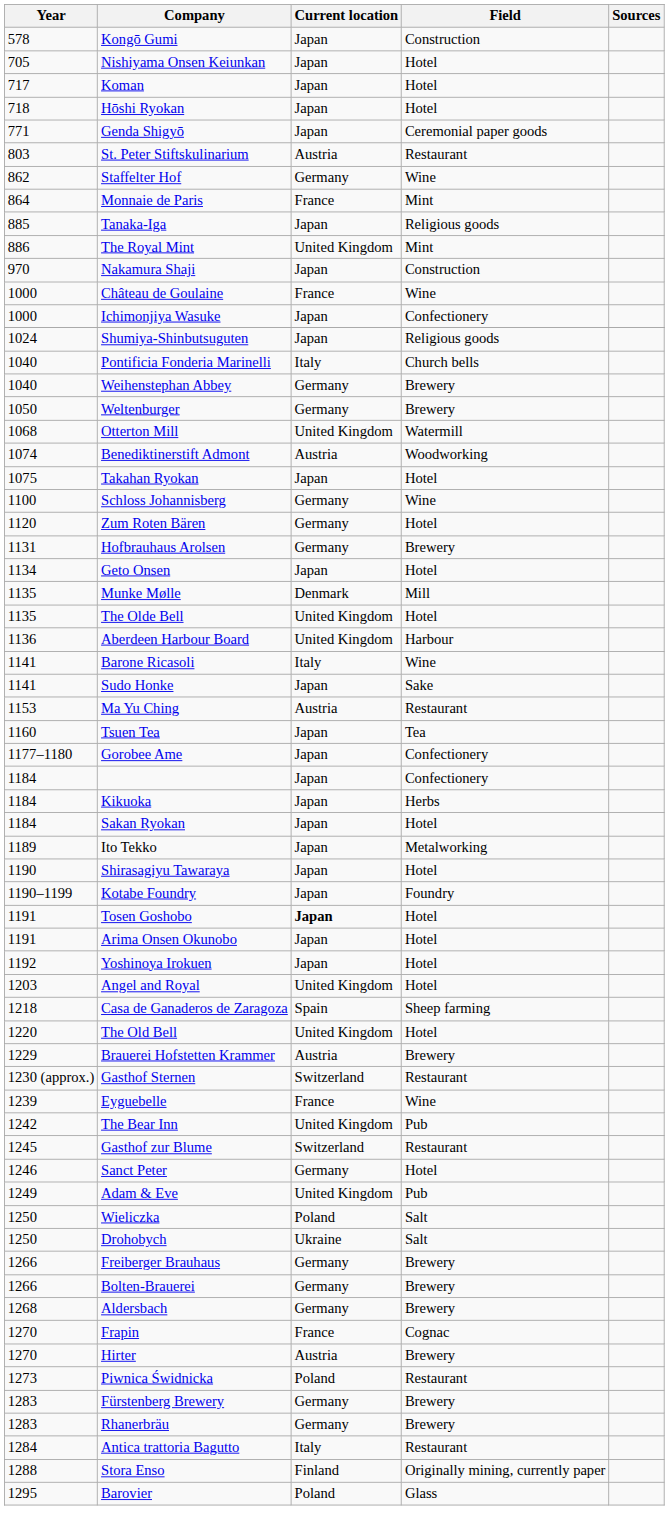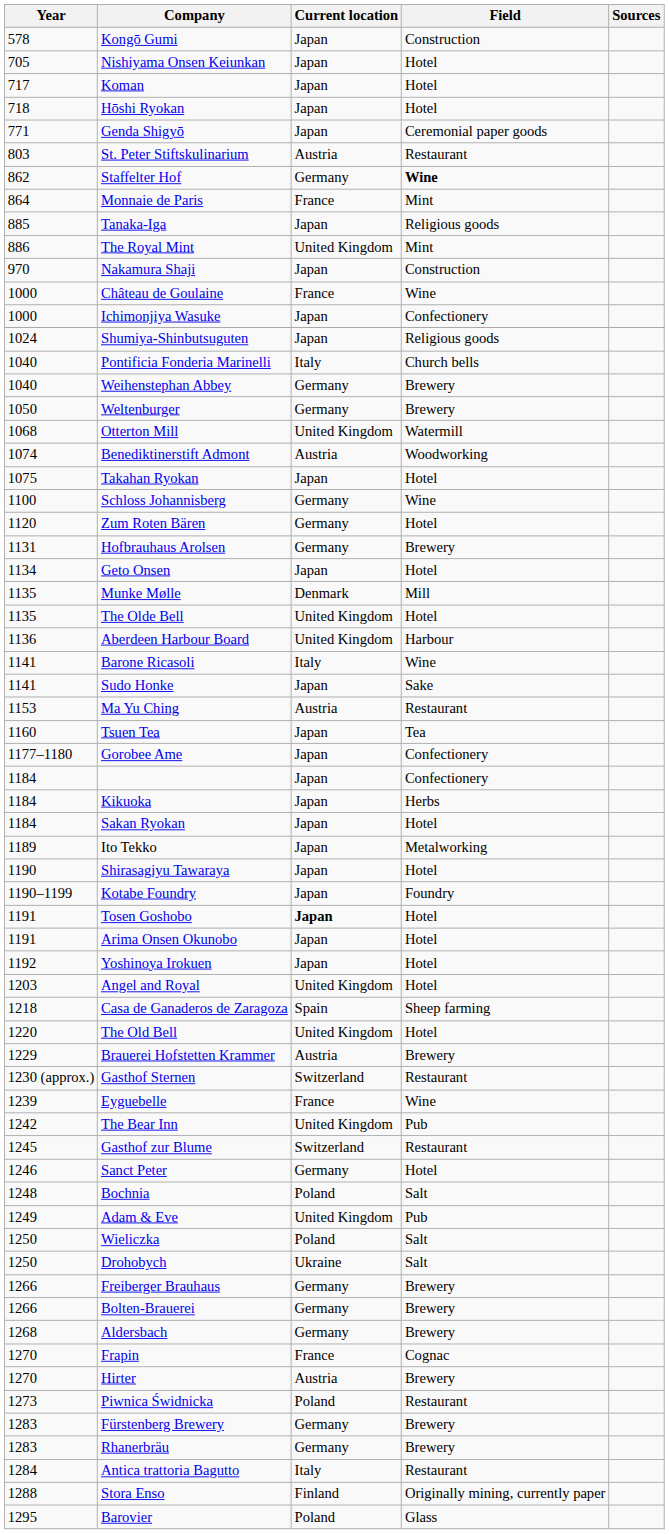Staffelter Hof | Field: normal -> bold
+ row: 1248 | Bochnia | Poland | Salt
